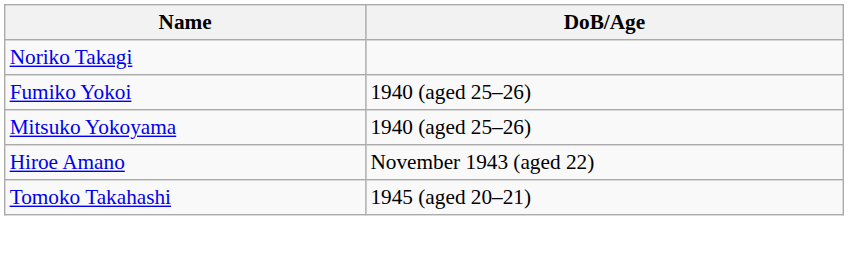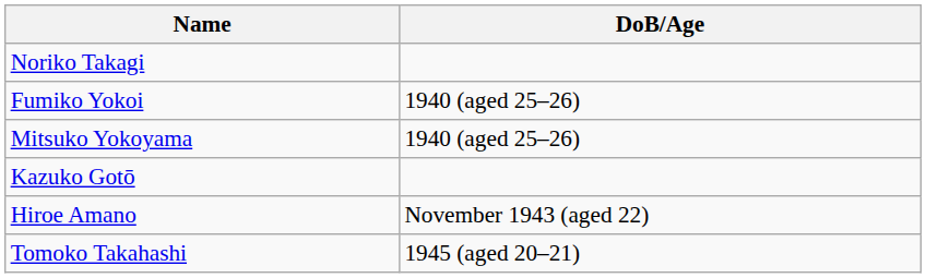+ row: Kazuko Gotō
